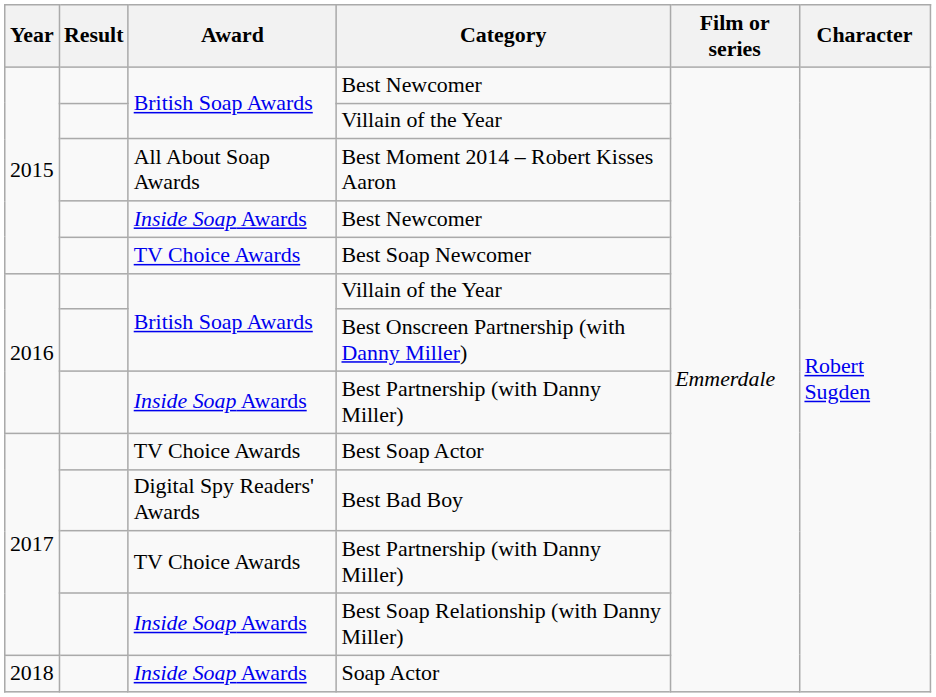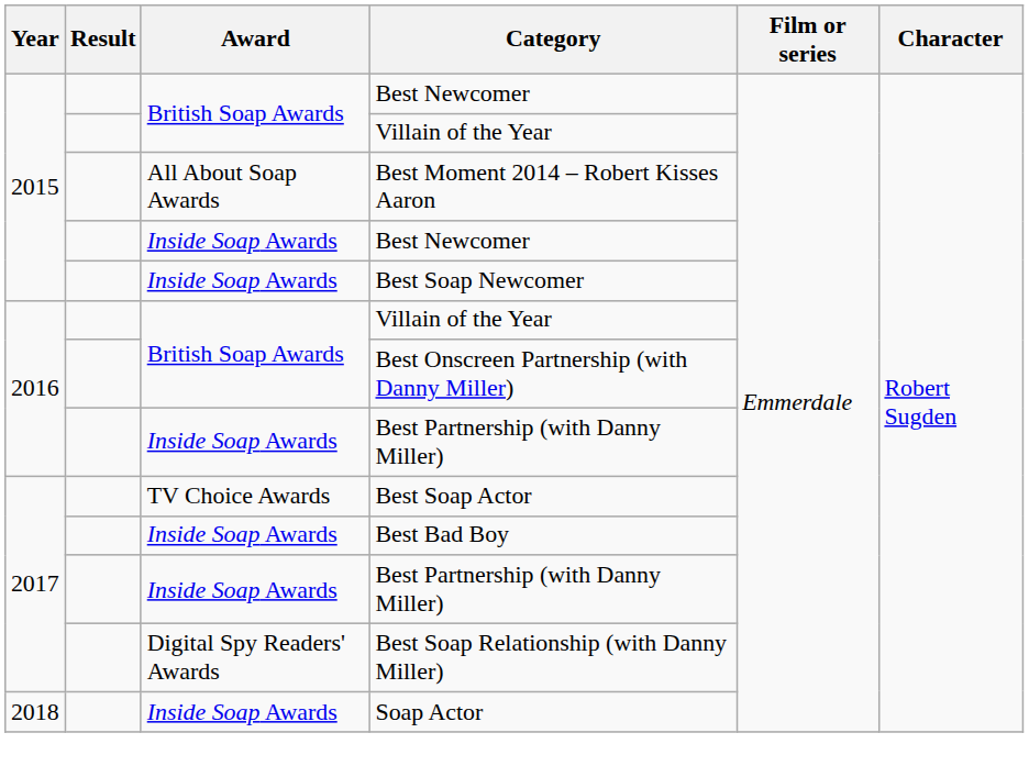Best Soap Newcomer | Award: TV Choice Awards -> Inside Soap Awards
Best Bad Boy | Award: Digital Spy Readers' Awards -> Inside Soap Awards
2017 / Best Partnership (with Danny Miller) | Award: TV Choice Awards -> Inside Soap Awards
Best Soap Relationship (with Danny Miller) | Award: Inside Soap Awards -> Digital Spy Readers' Awards
